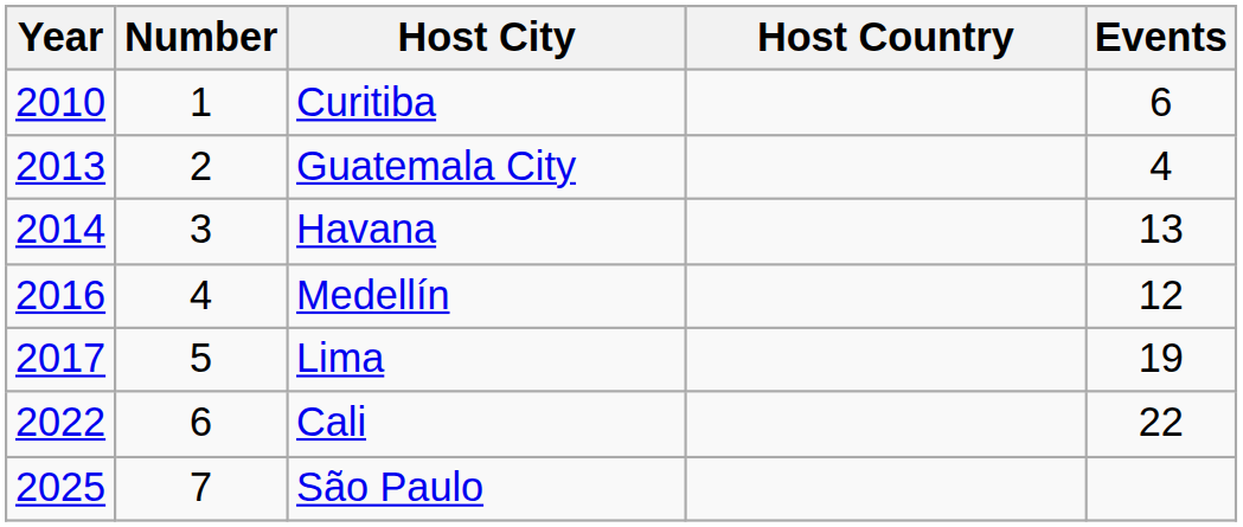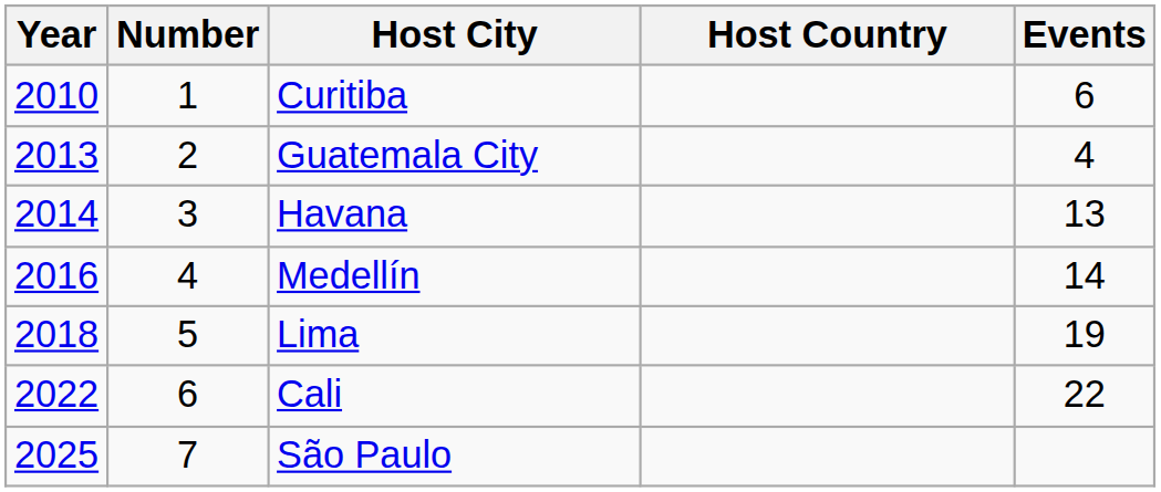Medellín | Events: 12 -> 14
Lima | Year: 2017 -> 2018
